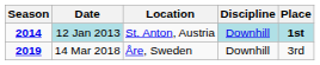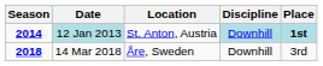14 Mar 2018 | Season: 2019 -> 2018
